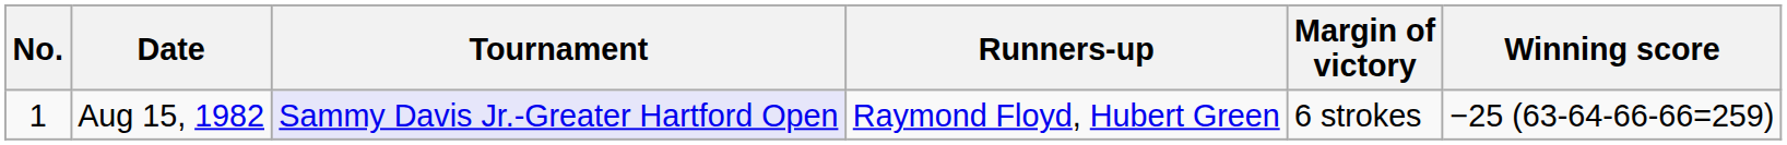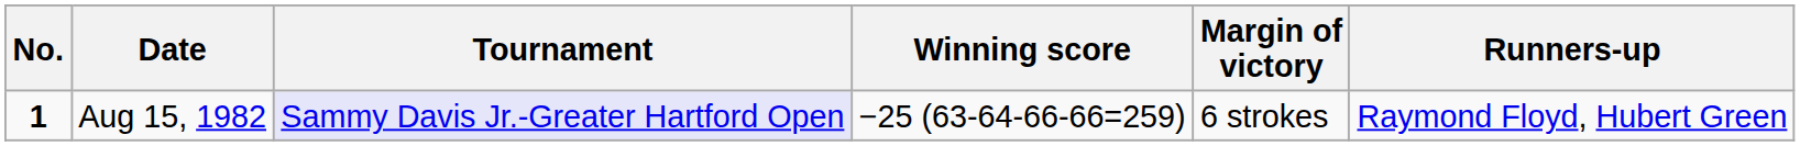columns swapped: Winning score <-> Runners-up
Aug 15, 1982 | No.: normal -> bold
